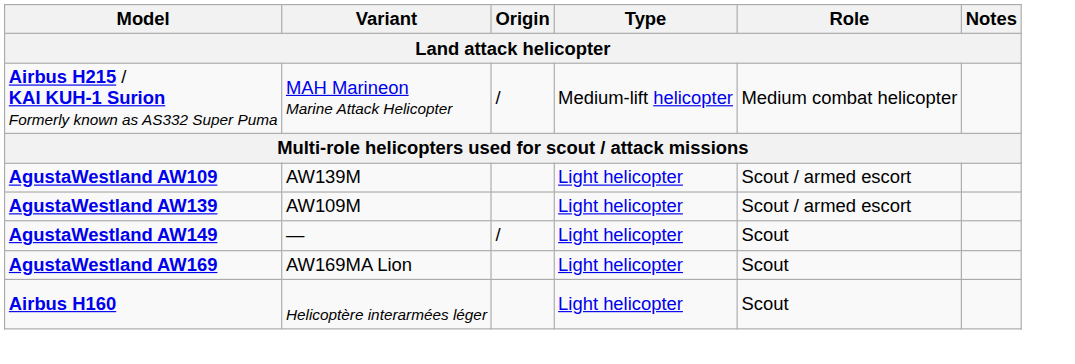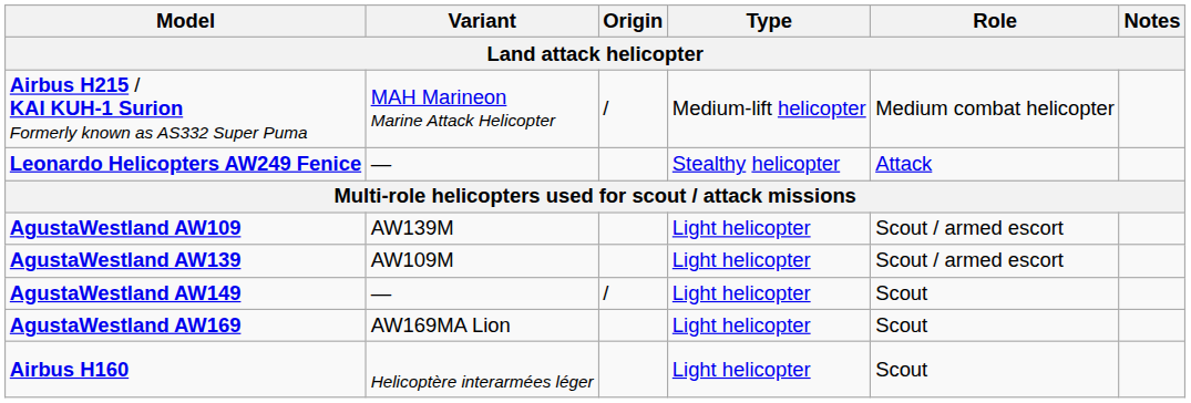+ row: Leonardo Helicopters AW249 Fenice | — | Stealthy helicopter | Attack
